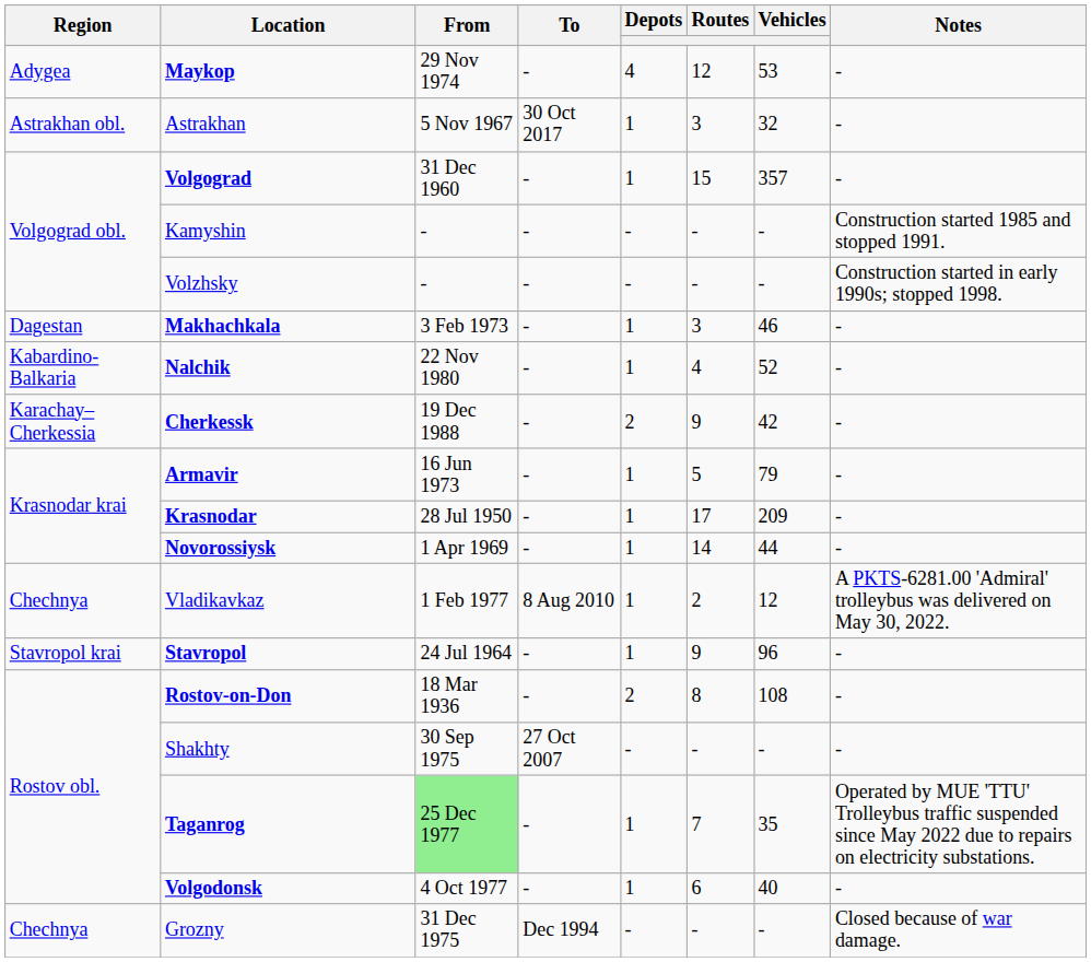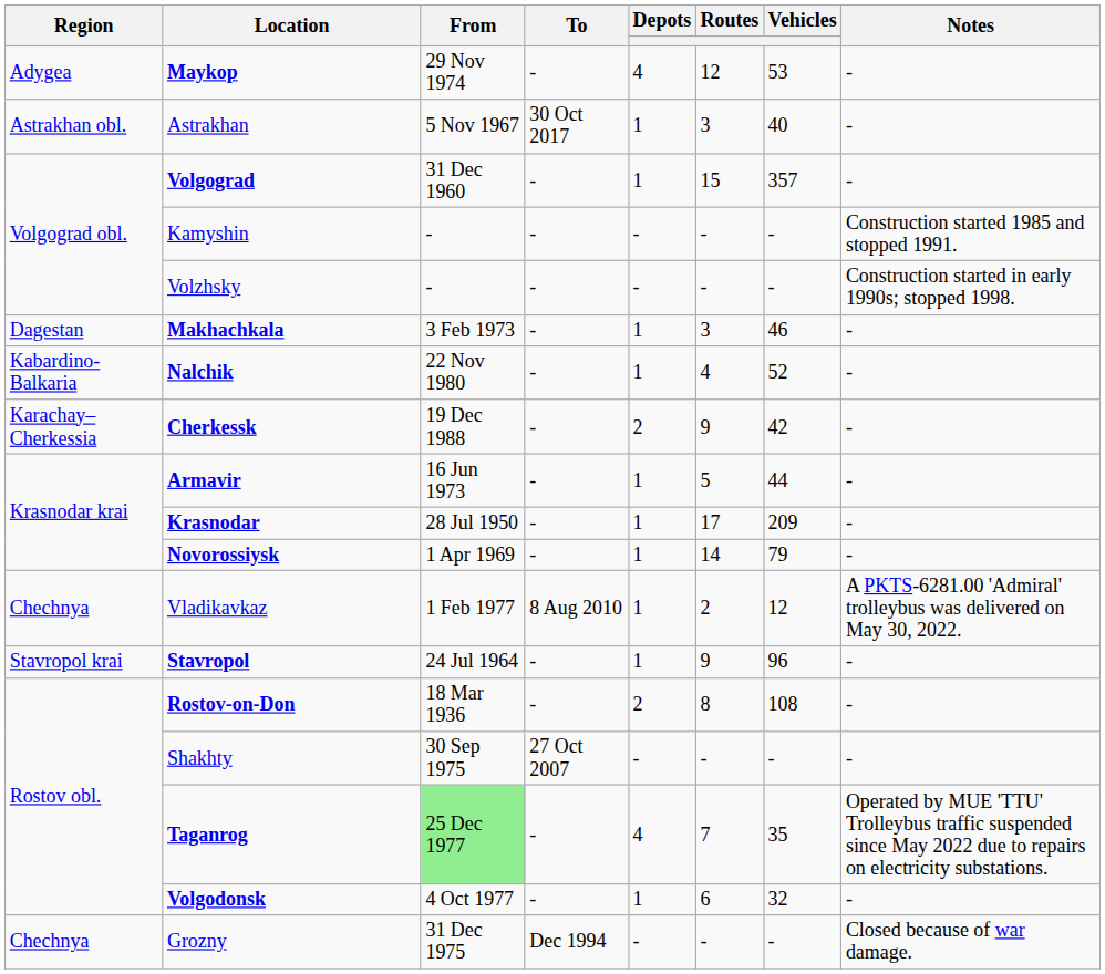Astrakhan | Vehicles: 32 -> 40
Armavir | Vehicles: 79 -> 44
Novorossiysk | Vehicles: 44 -> 79
Taganrog | Depots: 1 -> 4
Volgodonsk | Vehicles: 40 -> 32
